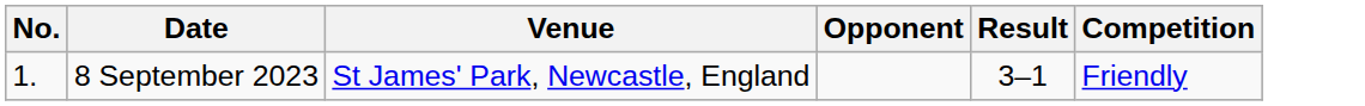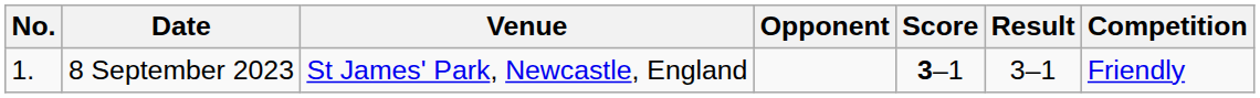+ column: Score | 3–1
